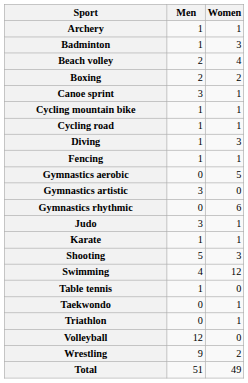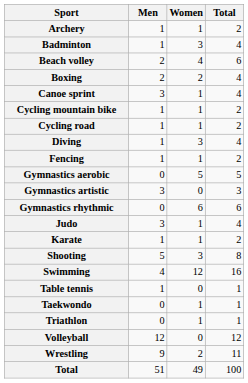+ column: Total | 2 | 4 | 6 | 4 | 4 | 2 | 2 | 4 | 2 | 5 | 3 | 6 | 4 | 2 | 8 | 16 | 1 | 1 | 1 | 12 | 11 | 100
